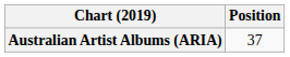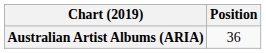Australian Artist Albums (ARIA) | Position: 37 -> 36
